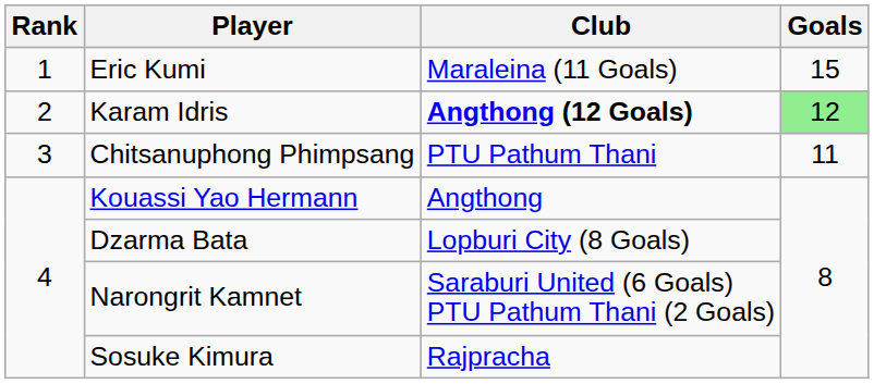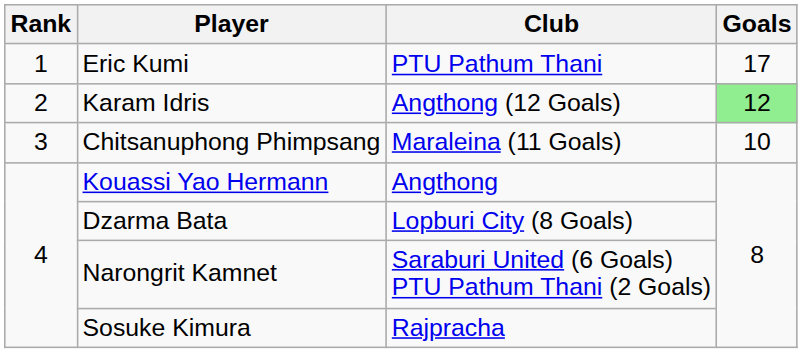Eric Kumi | Club: Maraleina (11 Goals) -> PTU Pathum Thani
Eric Kumi | Goals: 15 -> 17
Karam Idris | Club: bold -> normal
Chitsanuphong Phimpsang | Club: PTU Pathum Thani -> Maraleina (11 Goals)
Chitsanuphong Phimpsang | Goals: 11 -> 10
